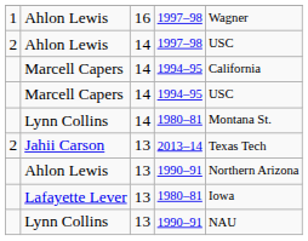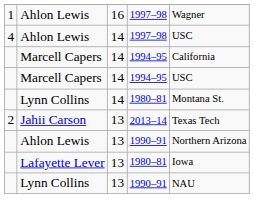Ahlon Lewis / 14 | column 1: 2 -> 4
